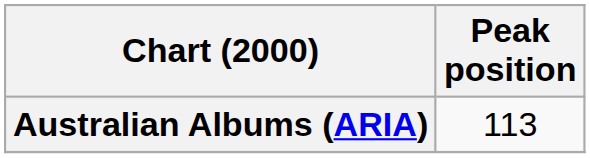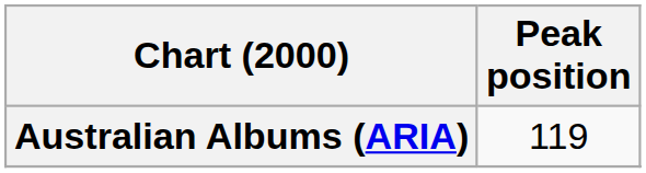Australian Albums (ARIA) | Peak position: 113 -> 119
